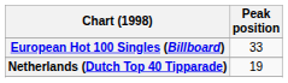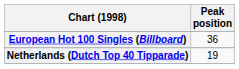European Hot 100 Singles (Billboard) | Peak position: 33 -> 36
